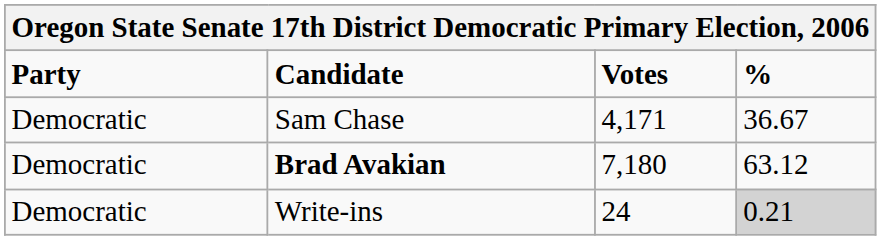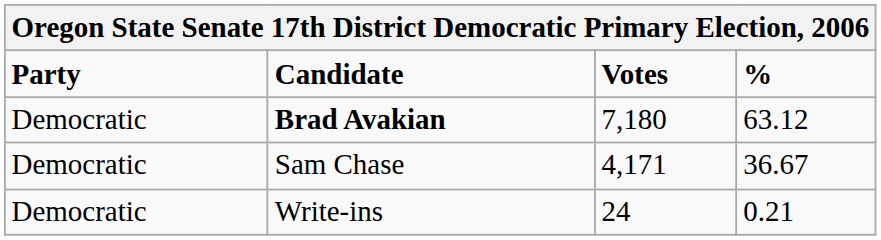rows swapped: Brad Avakian <-> Sam Chase
Write-ins | %: lightgrey background -> no background
